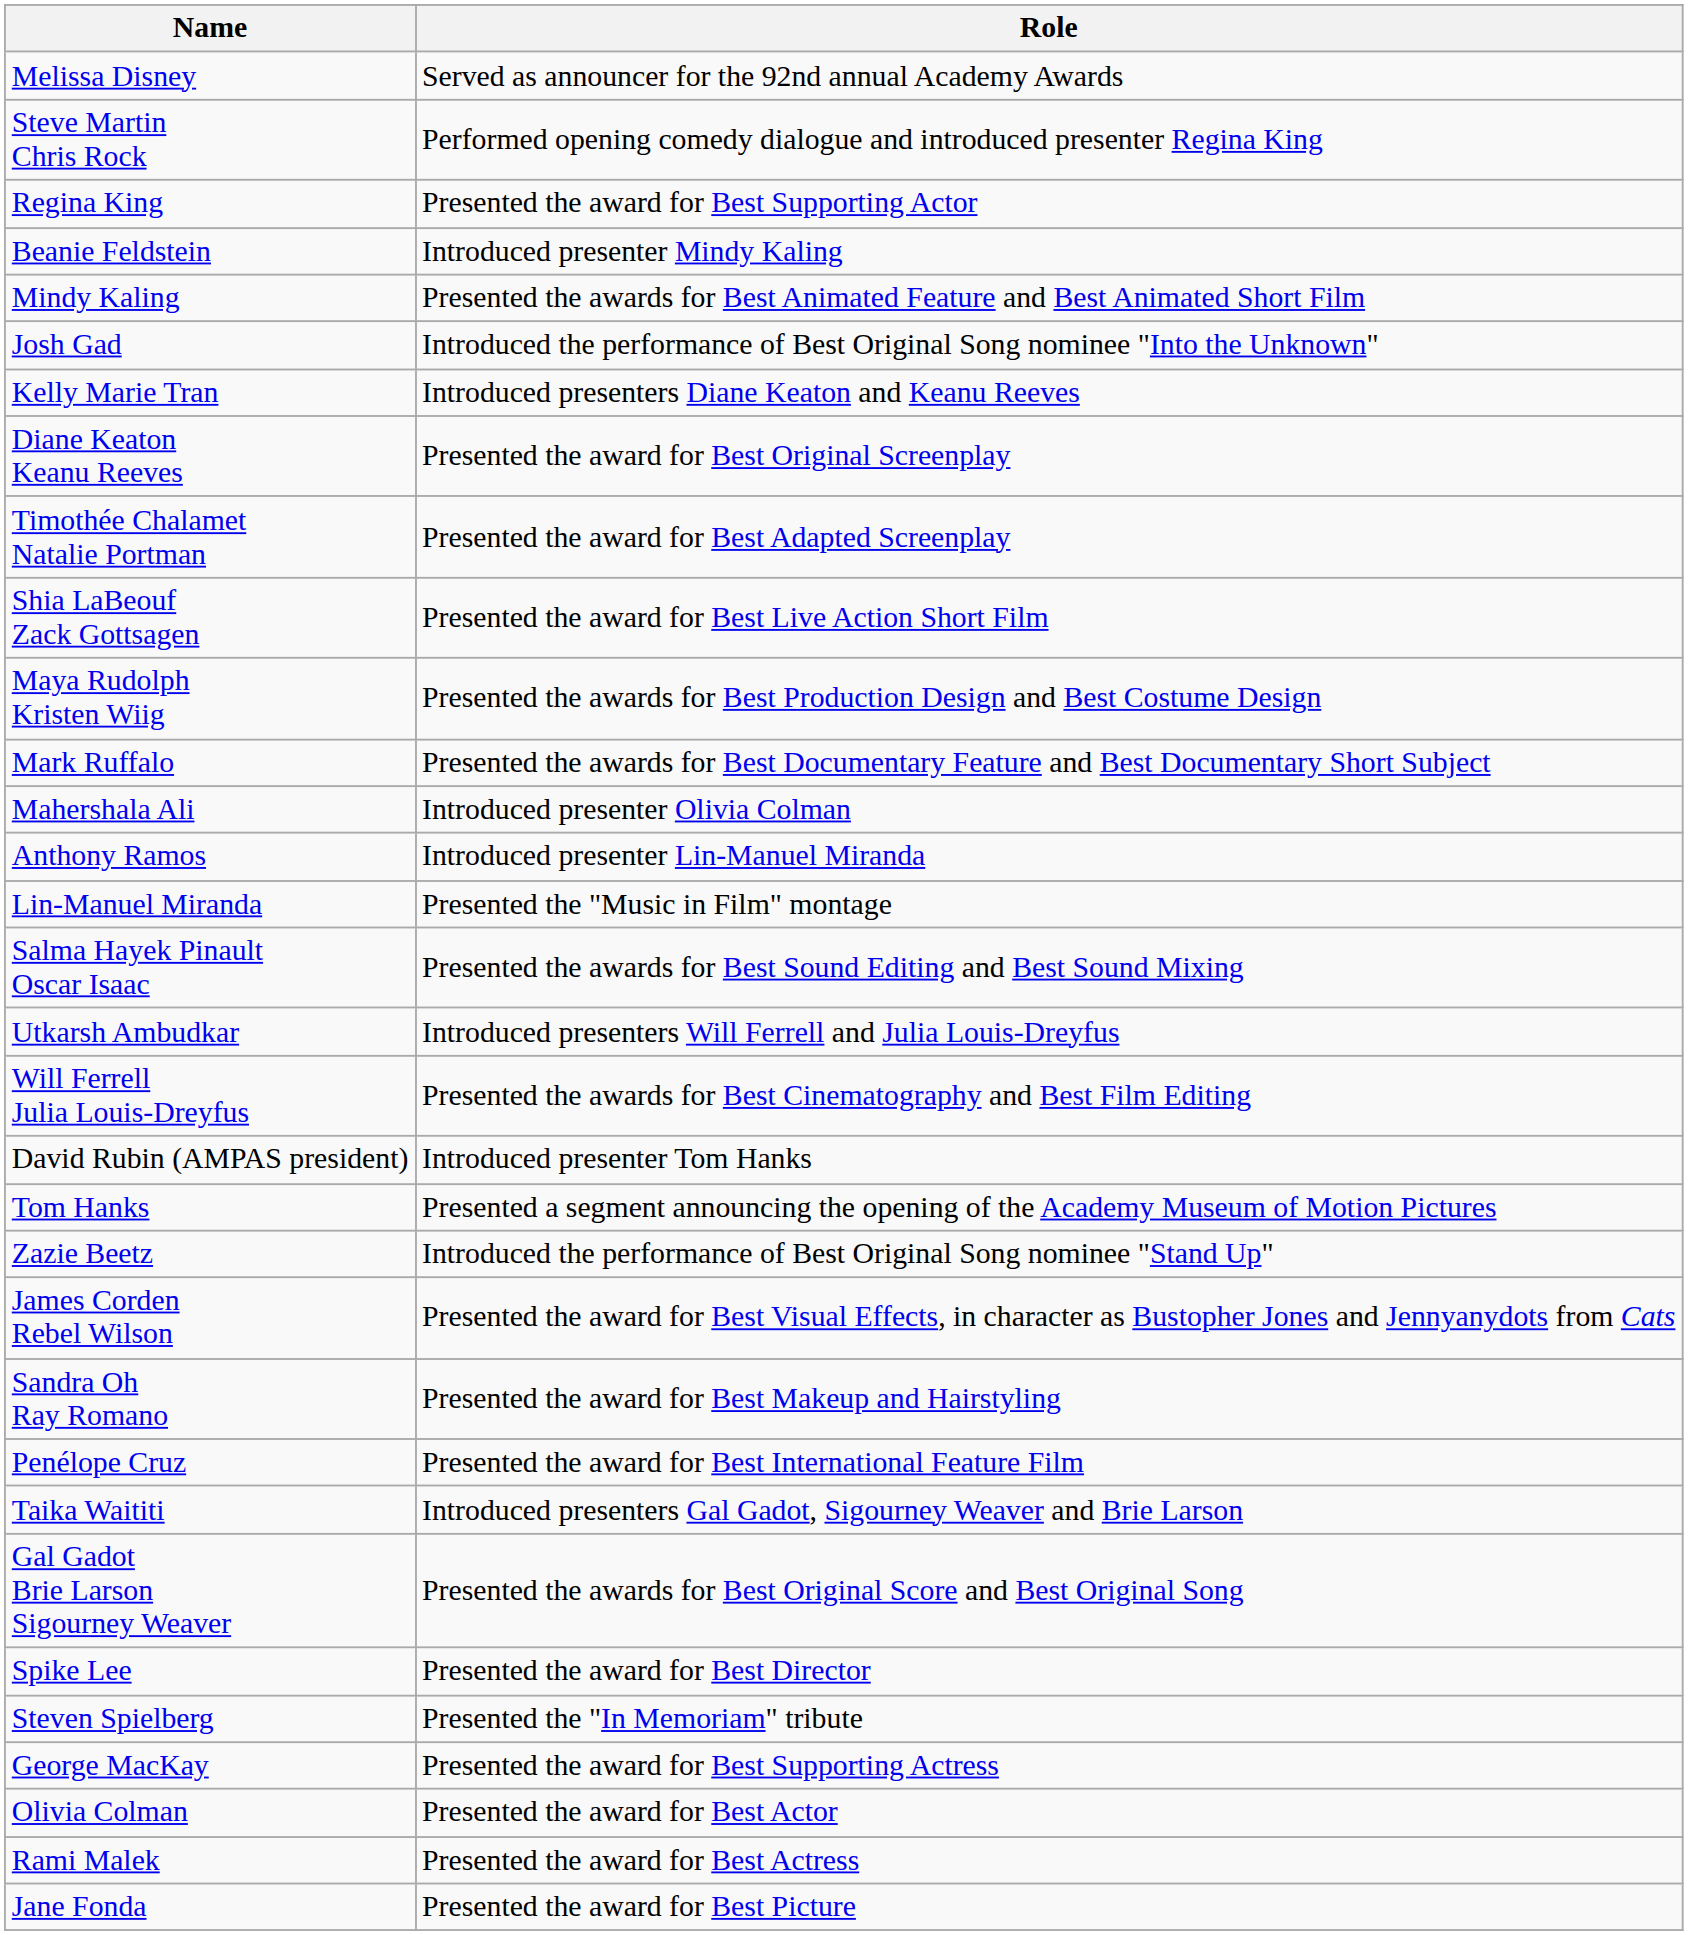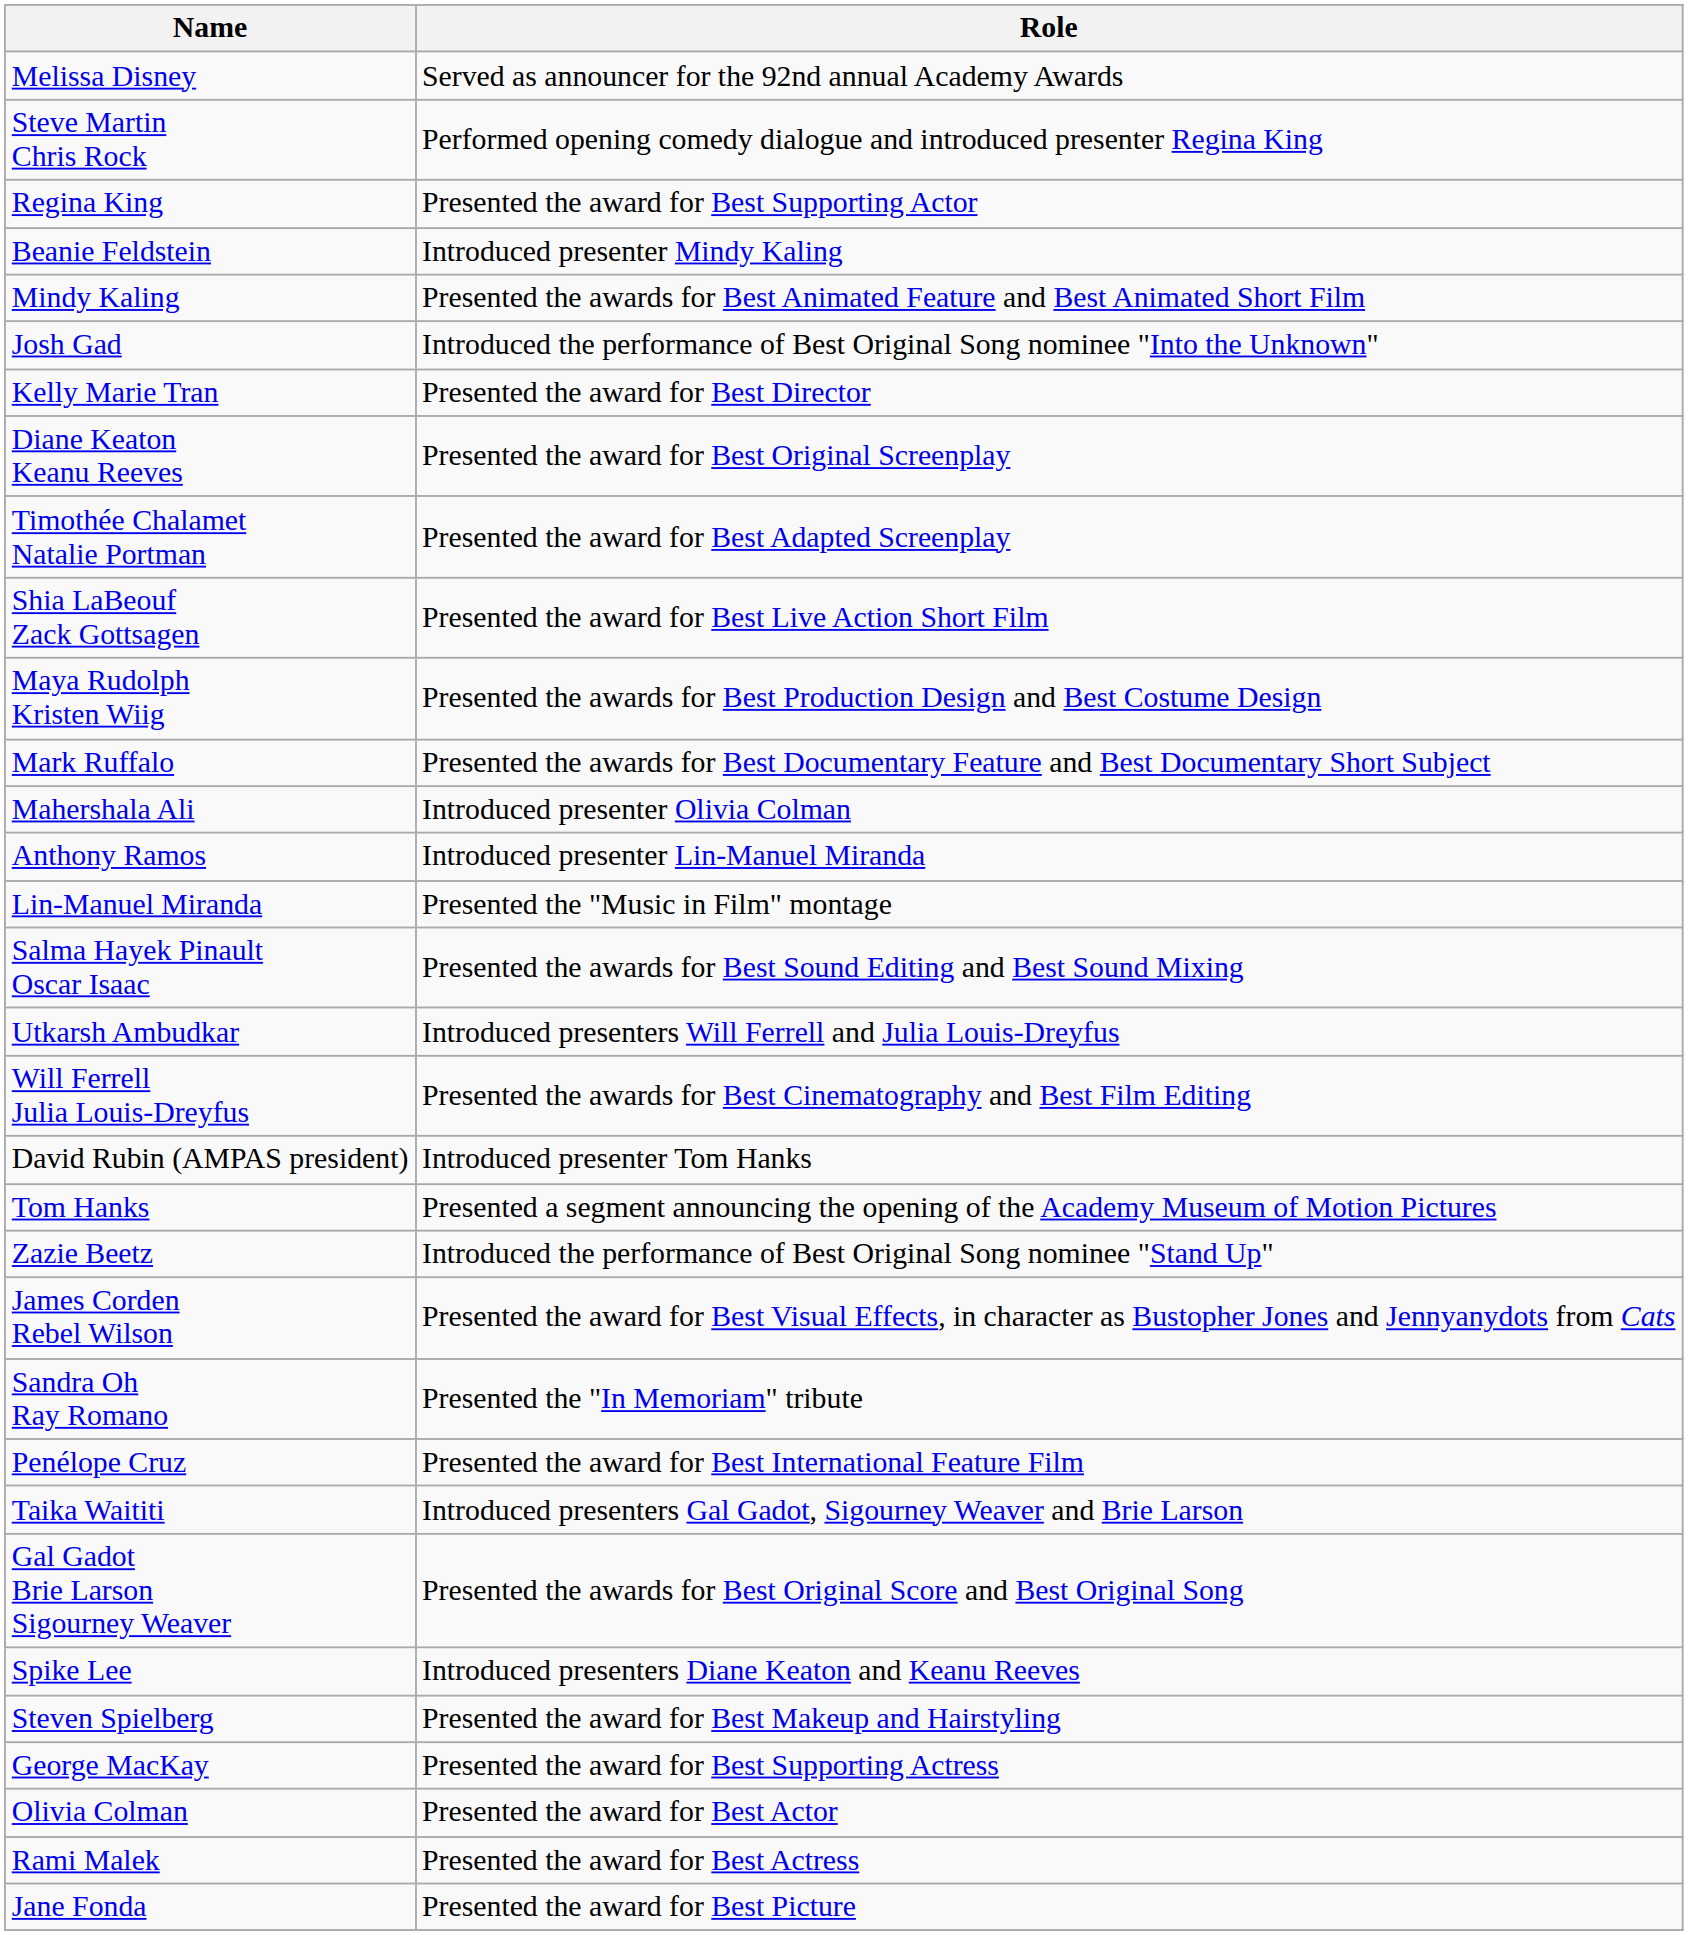Kelly Marie Tran | Role: Introduced presenters Diane Keaton and Keanu Reeves -> Presented the award for Best Director
Sandra Oh Ray Romano | Role: Presented the award for Best Makeup and Hairstyling -> Presented the "In Memoriam" tribute
Spike Lee | Role: Presented the award for Best Director -> Introduced presenters Diane Keaton and Keanu Reeves
Steven Spielberg | Role: Presented the "In Memoriam" tribute -> Presented the award for Best Makeup and Hairstyling
